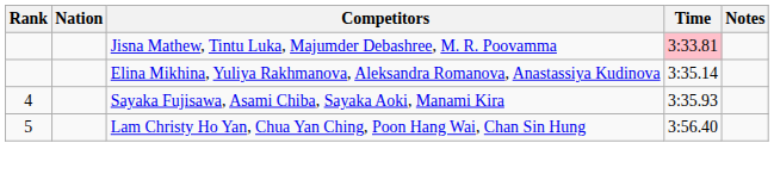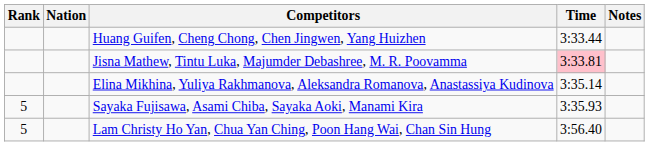+ row: Huang Guifen, Cheng Chong, Chen Jingwen, Yang Huizhen | 3:33.44
Sayaka Fujisawa, Asami Chiba, Sayaka Aoki, Manami Kira | Rank: 4 -> 5
